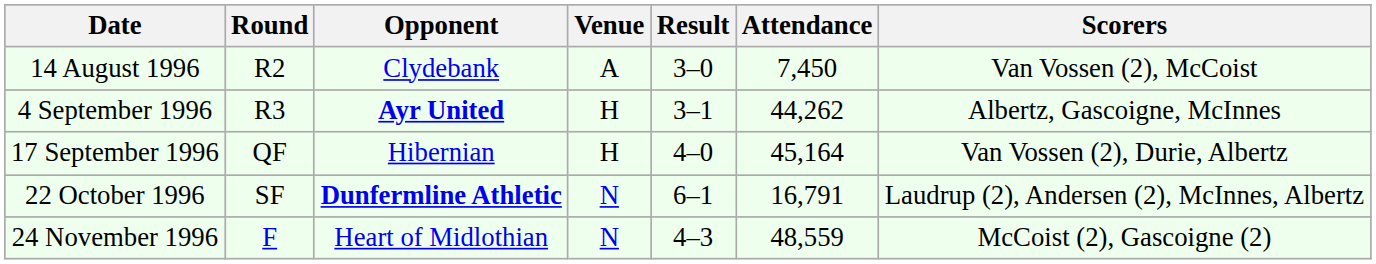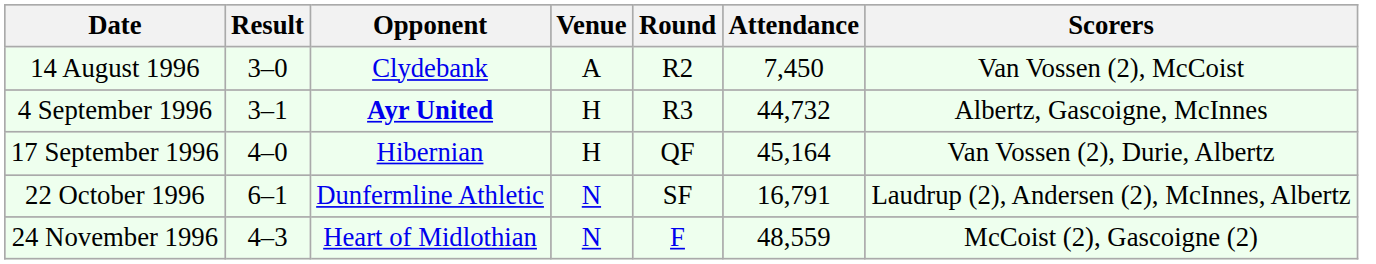columns swapped: Round <-> Result
4 September 1996 | Attendance: 44,262 -> 44,732
22 October 1996 | Opponent: bold -> normal
